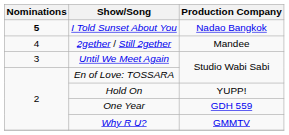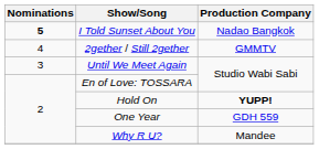2gether / Still 2gether | Production Company: Mandee -> GMMTV
Hold On | Production Company: normal -> bold
Why R U? | Production Company: GMMTV -> Mandee
